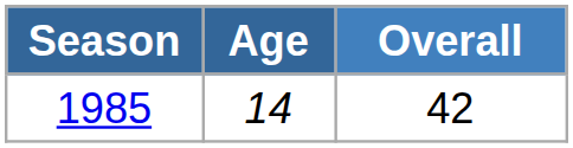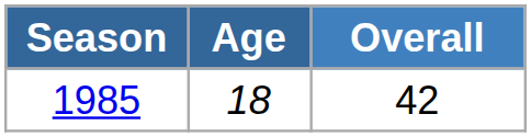1985 | Age: 14 -> 18
